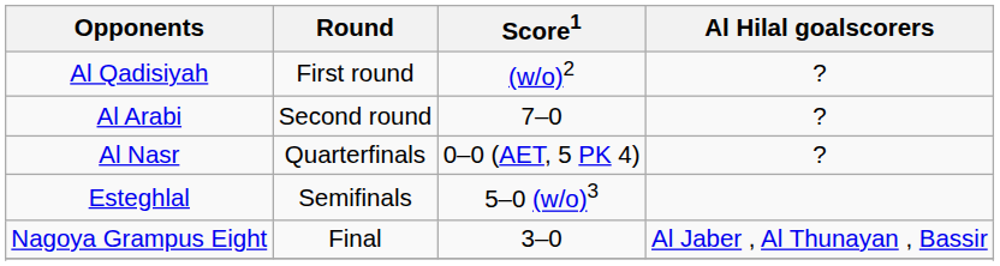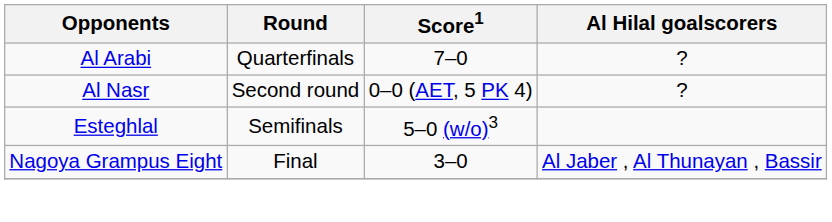- row: Al Qadisiyah | First round | (w/o)2 | ?
Al Arabi | Round: Second round -> Quarterfinals
Al Nasr | Round: Quarterfinals -> Second round
